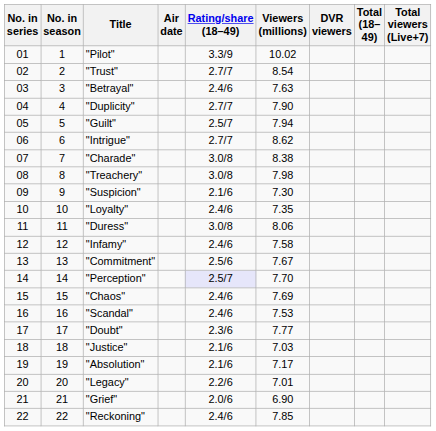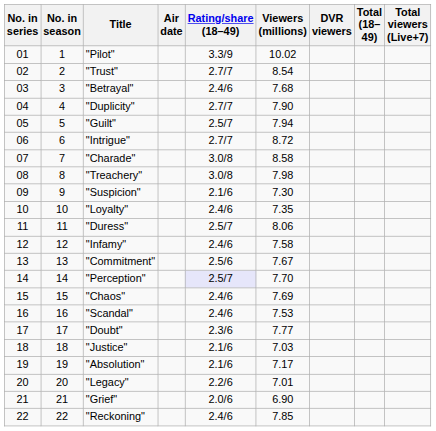"Betrayal" | Viewers (millions): 7.63 -> 7.68
"Intrigue" | Viewers (millions): 8.62 -> 8.72
"Charade" | Viewers (millions): 8.38 -> 8.58
"Duress" | Rating/share (18–49): 3.0/8 -> 2.5/7
